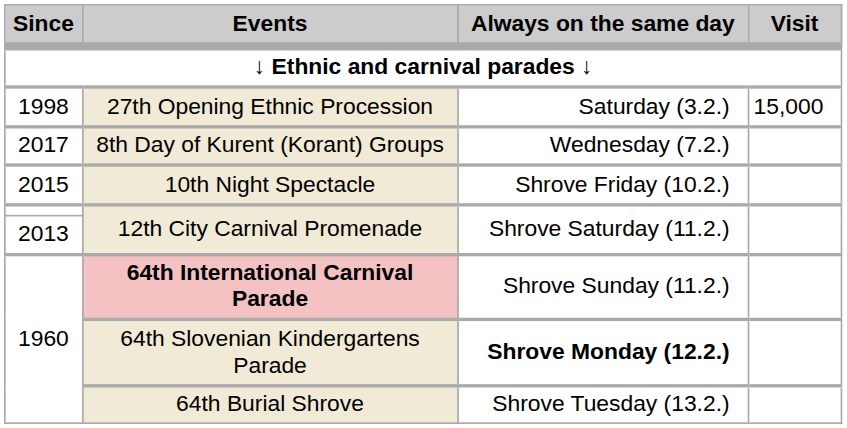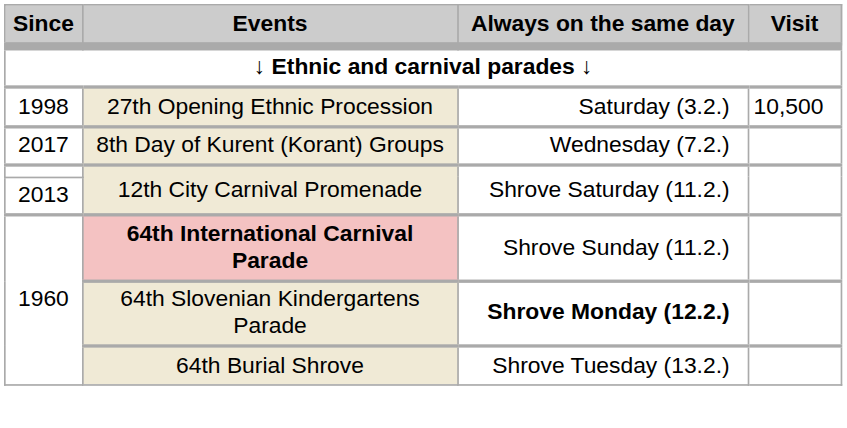27th Opening Ethnic Procession | Visit: 15,000 -> 10,500
- row: 2015 | 10th Night Spectacle | Shrove Friday (10.2.)
